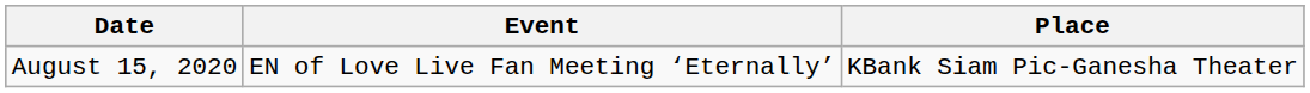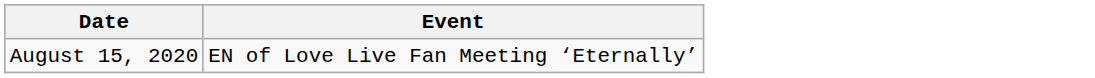- column: Place | KBank Siam Pic-Ganesha Theater
